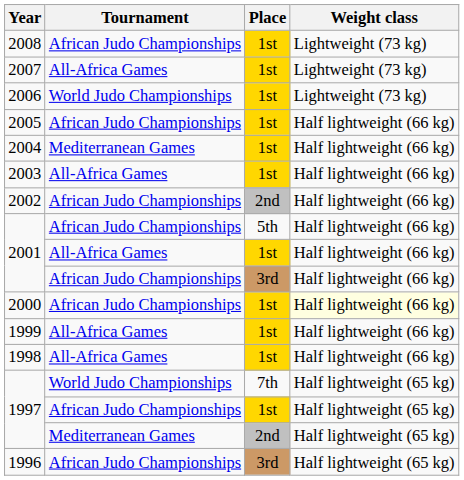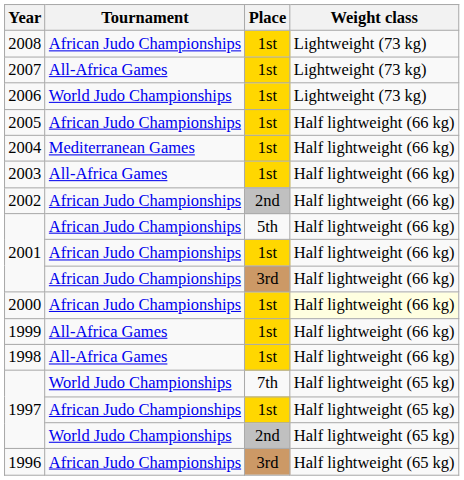2001 / 1st | Tournament: All-Africa Games -> African Judo Championships
1997 / 2nd | Tournament: Mediterranean Games -> World Judo Championships
